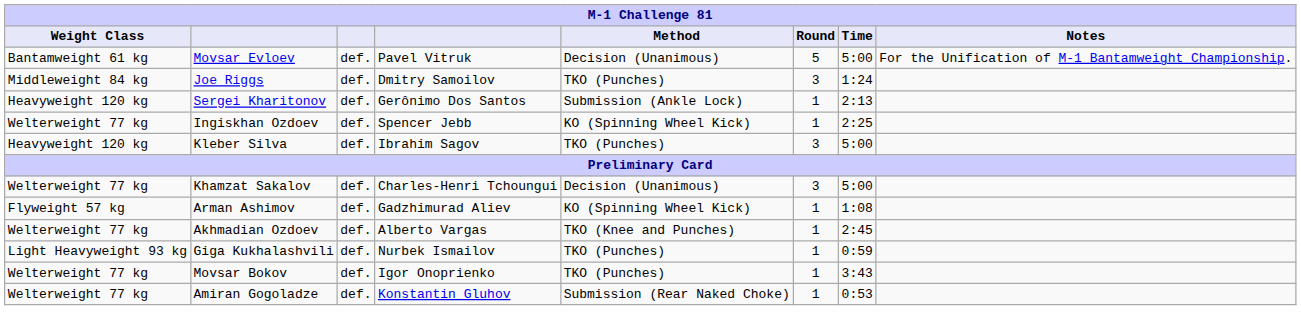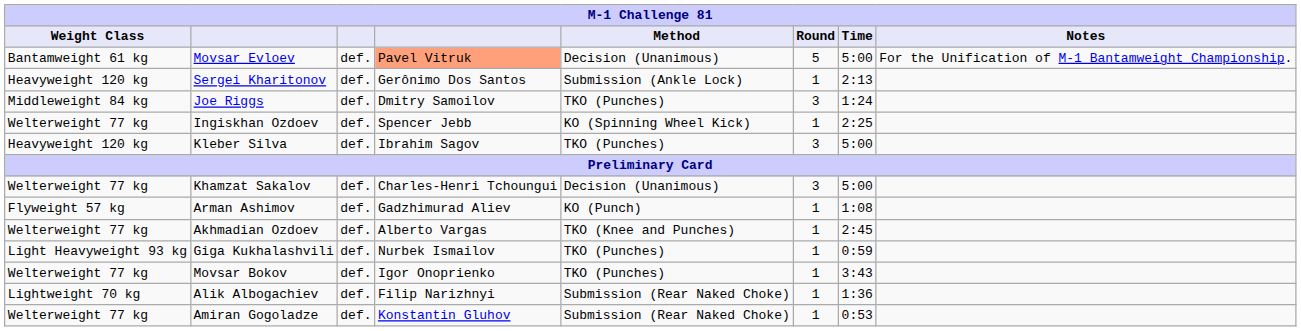Movsar Evloev | column 4: no background -> lightsalmon background
rows swapped: Sergei Kharitonov <-> Joe Riggs
Arman Ashimov | Method: KO (Spinning Wheel Kick) -> KO (Punch)
+ row: Lightweight 70 kg | Alik Albogachiev | def. | Filip Narizhnyi | Submission (Rear Naked Choke) | 1 | 1:36
